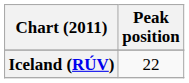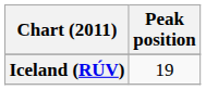Iceland (RÚV) | Peak position: 22 -> 19
